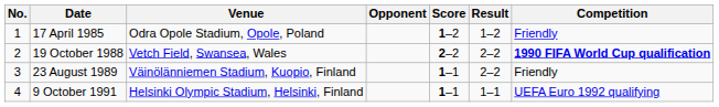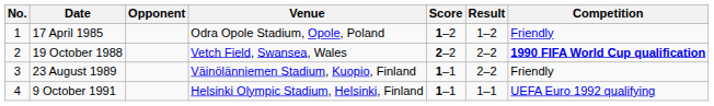columns swapped: Venue <-> Opponent
